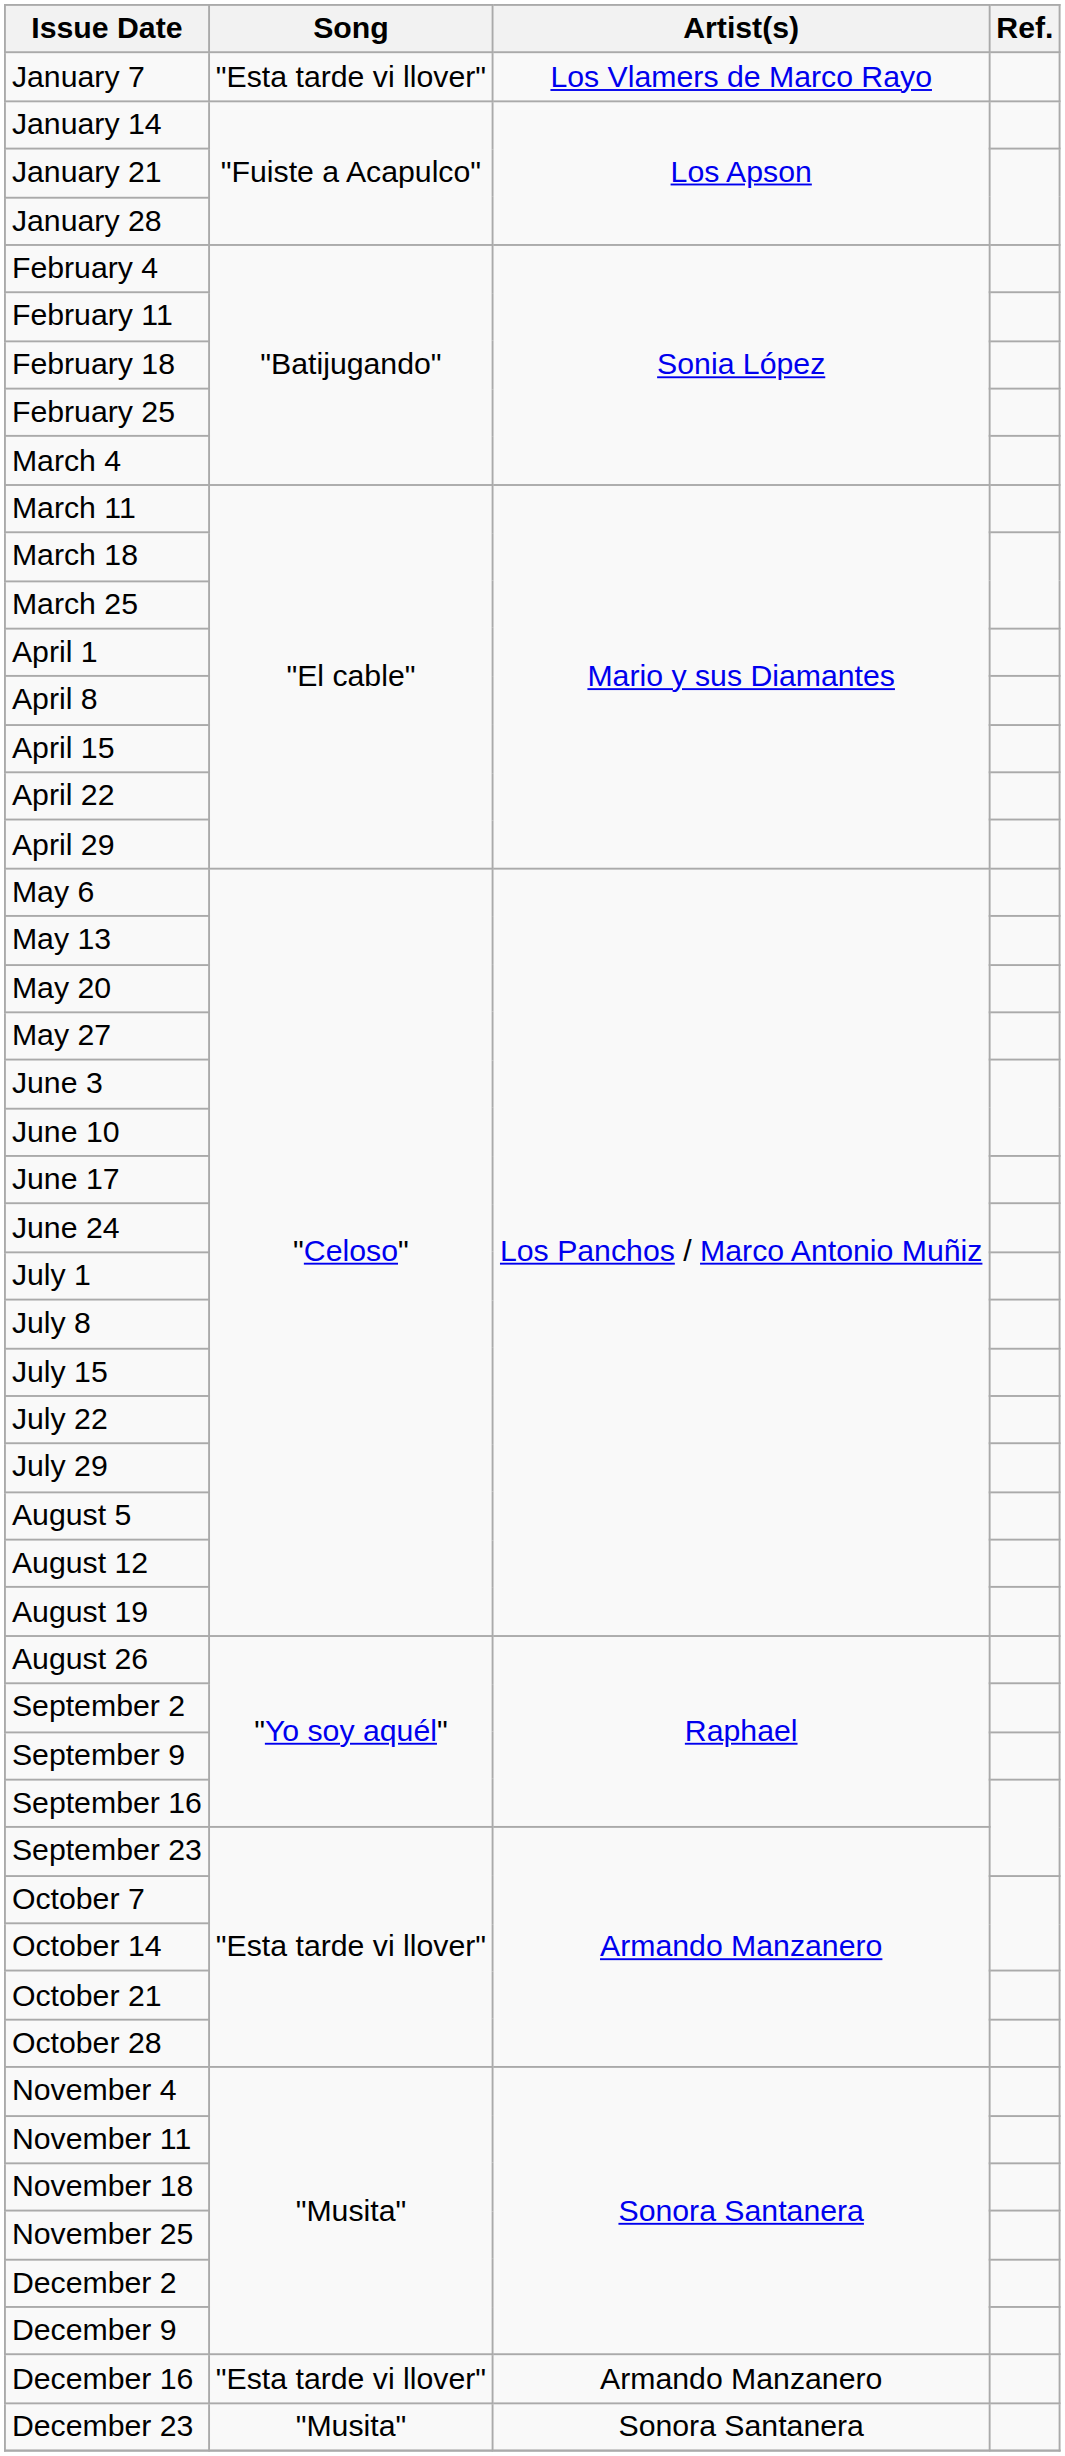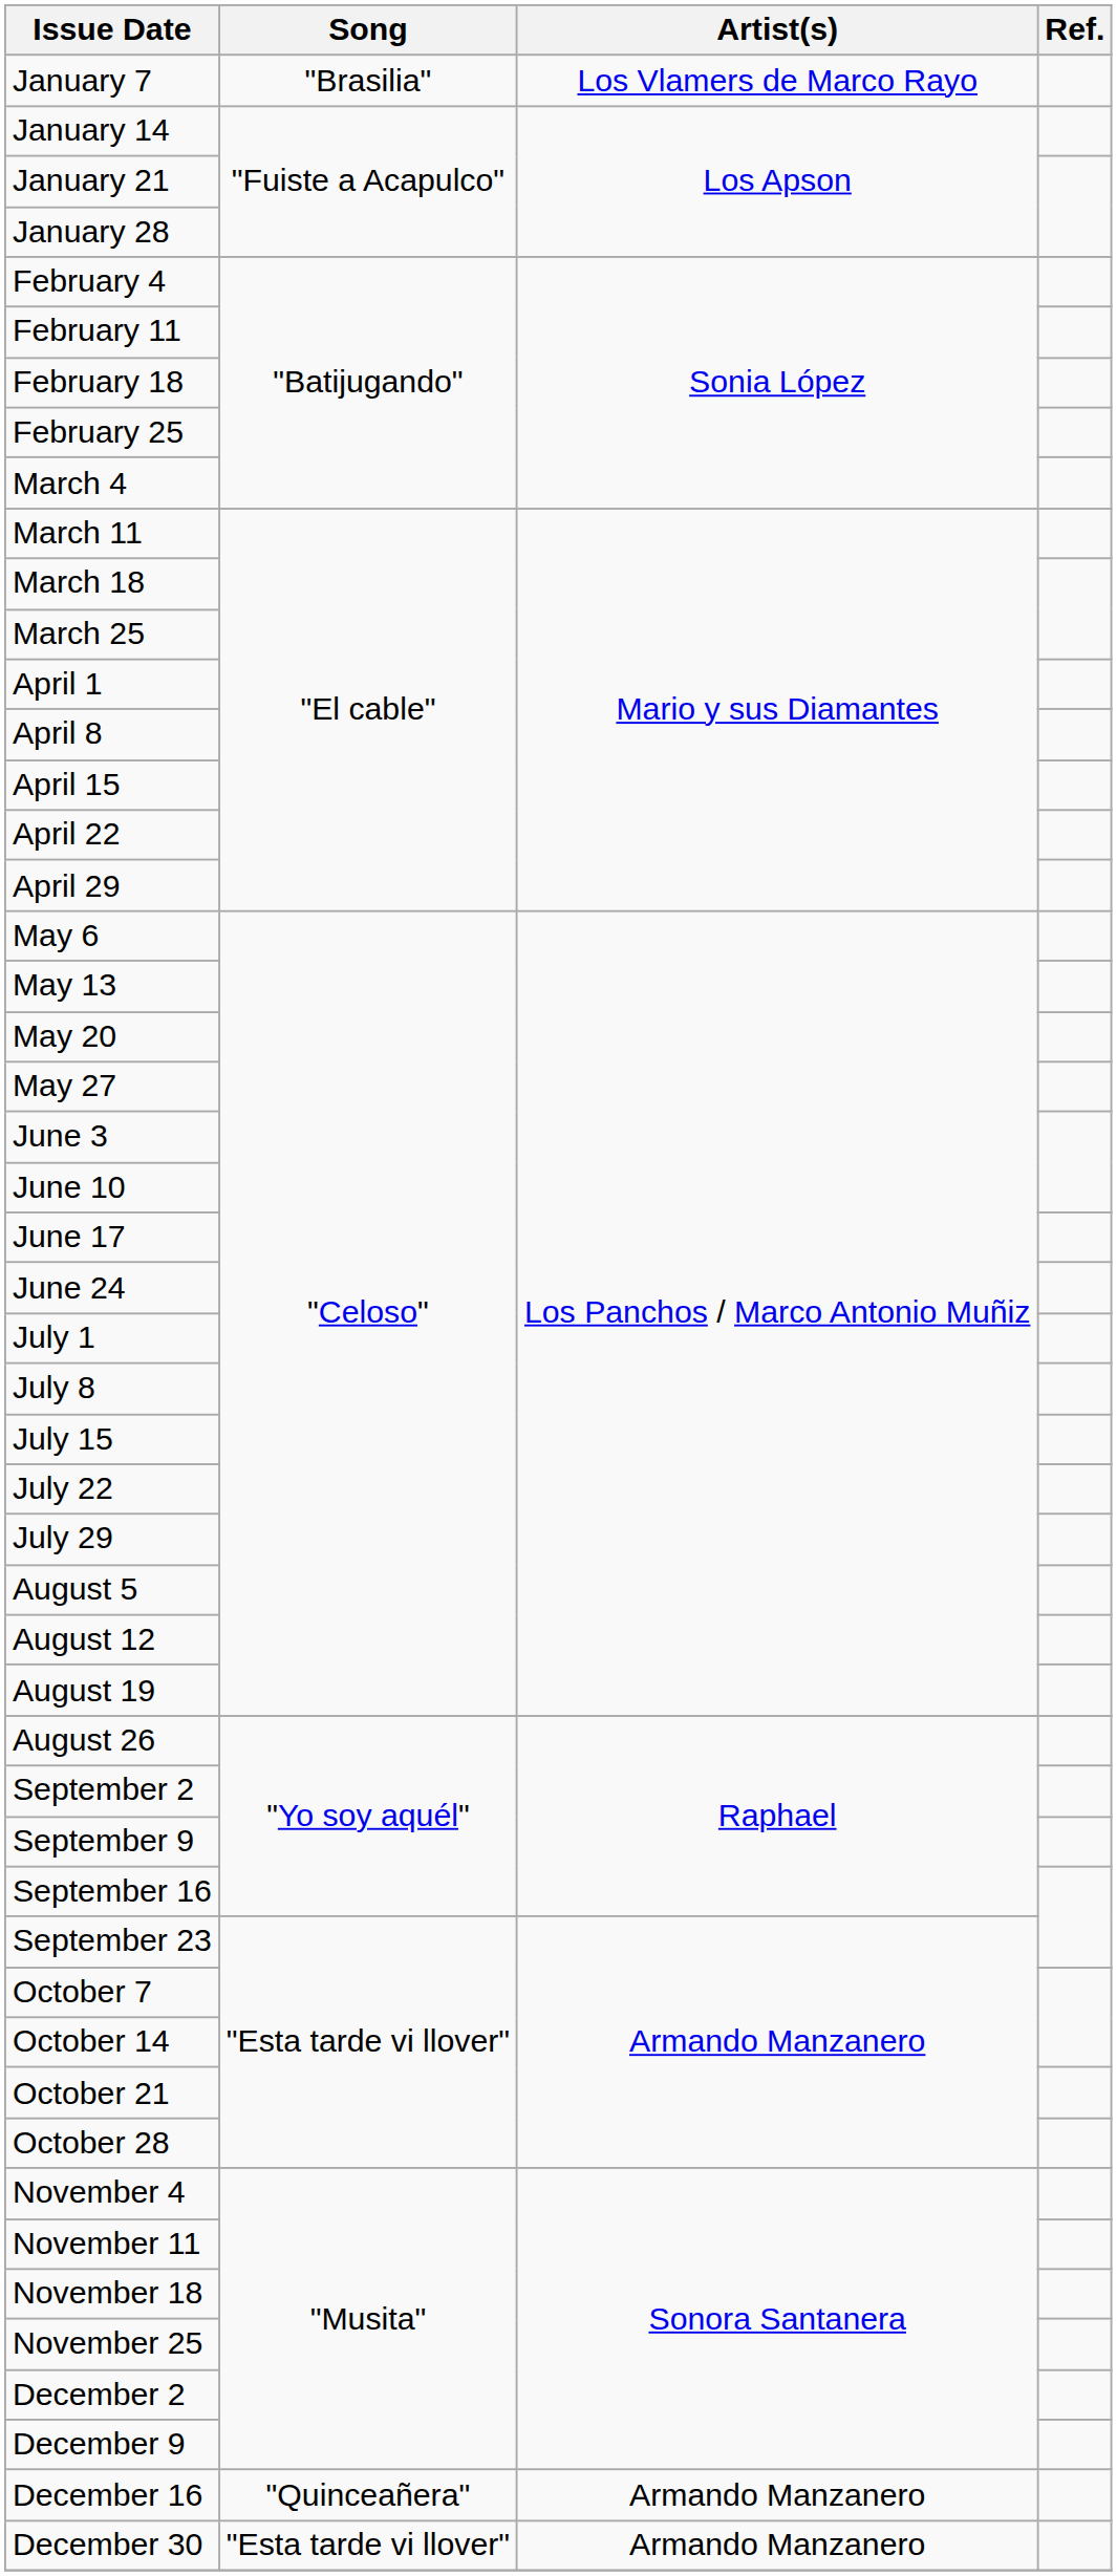January 7 | Song: "Esta tarde vi llover" -> "Brasilia"
December 16 | Song: "Esta tarde vi llover" -> "Quinceañera"
- row: December 23 | "Musita" | Sonora Santanera
+ row: December 30 | "Esta tarde vi llover" | Armando Manzanero
